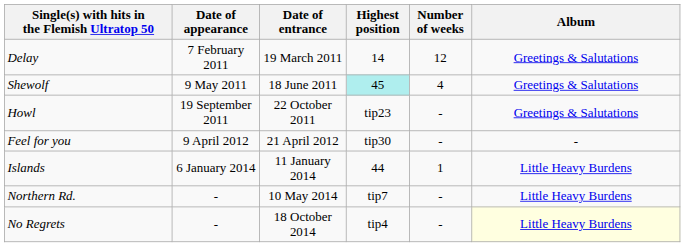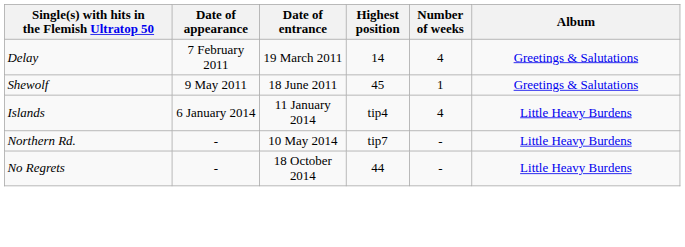Delay | Number of weeks: 12 -> 4
Shewolf | Highest position: paleturquoise background -> no background
Shewolf | Number of weeks: 4 -> 1
- row: Howl | 19 September 2011 | 22 October 2011 | tip23 | - | Greetings & Salutations
- row: Feel for you | 9 April 2012 | 21 April 2012 | tip30 | - | -
Islands | Highest position: 44 -> tip4
Islands | Number of weeks: 1 -> 4
No Regrets | Highest position: tip4 -> 44
No Regrets | Album: lightyellow background -> no background
